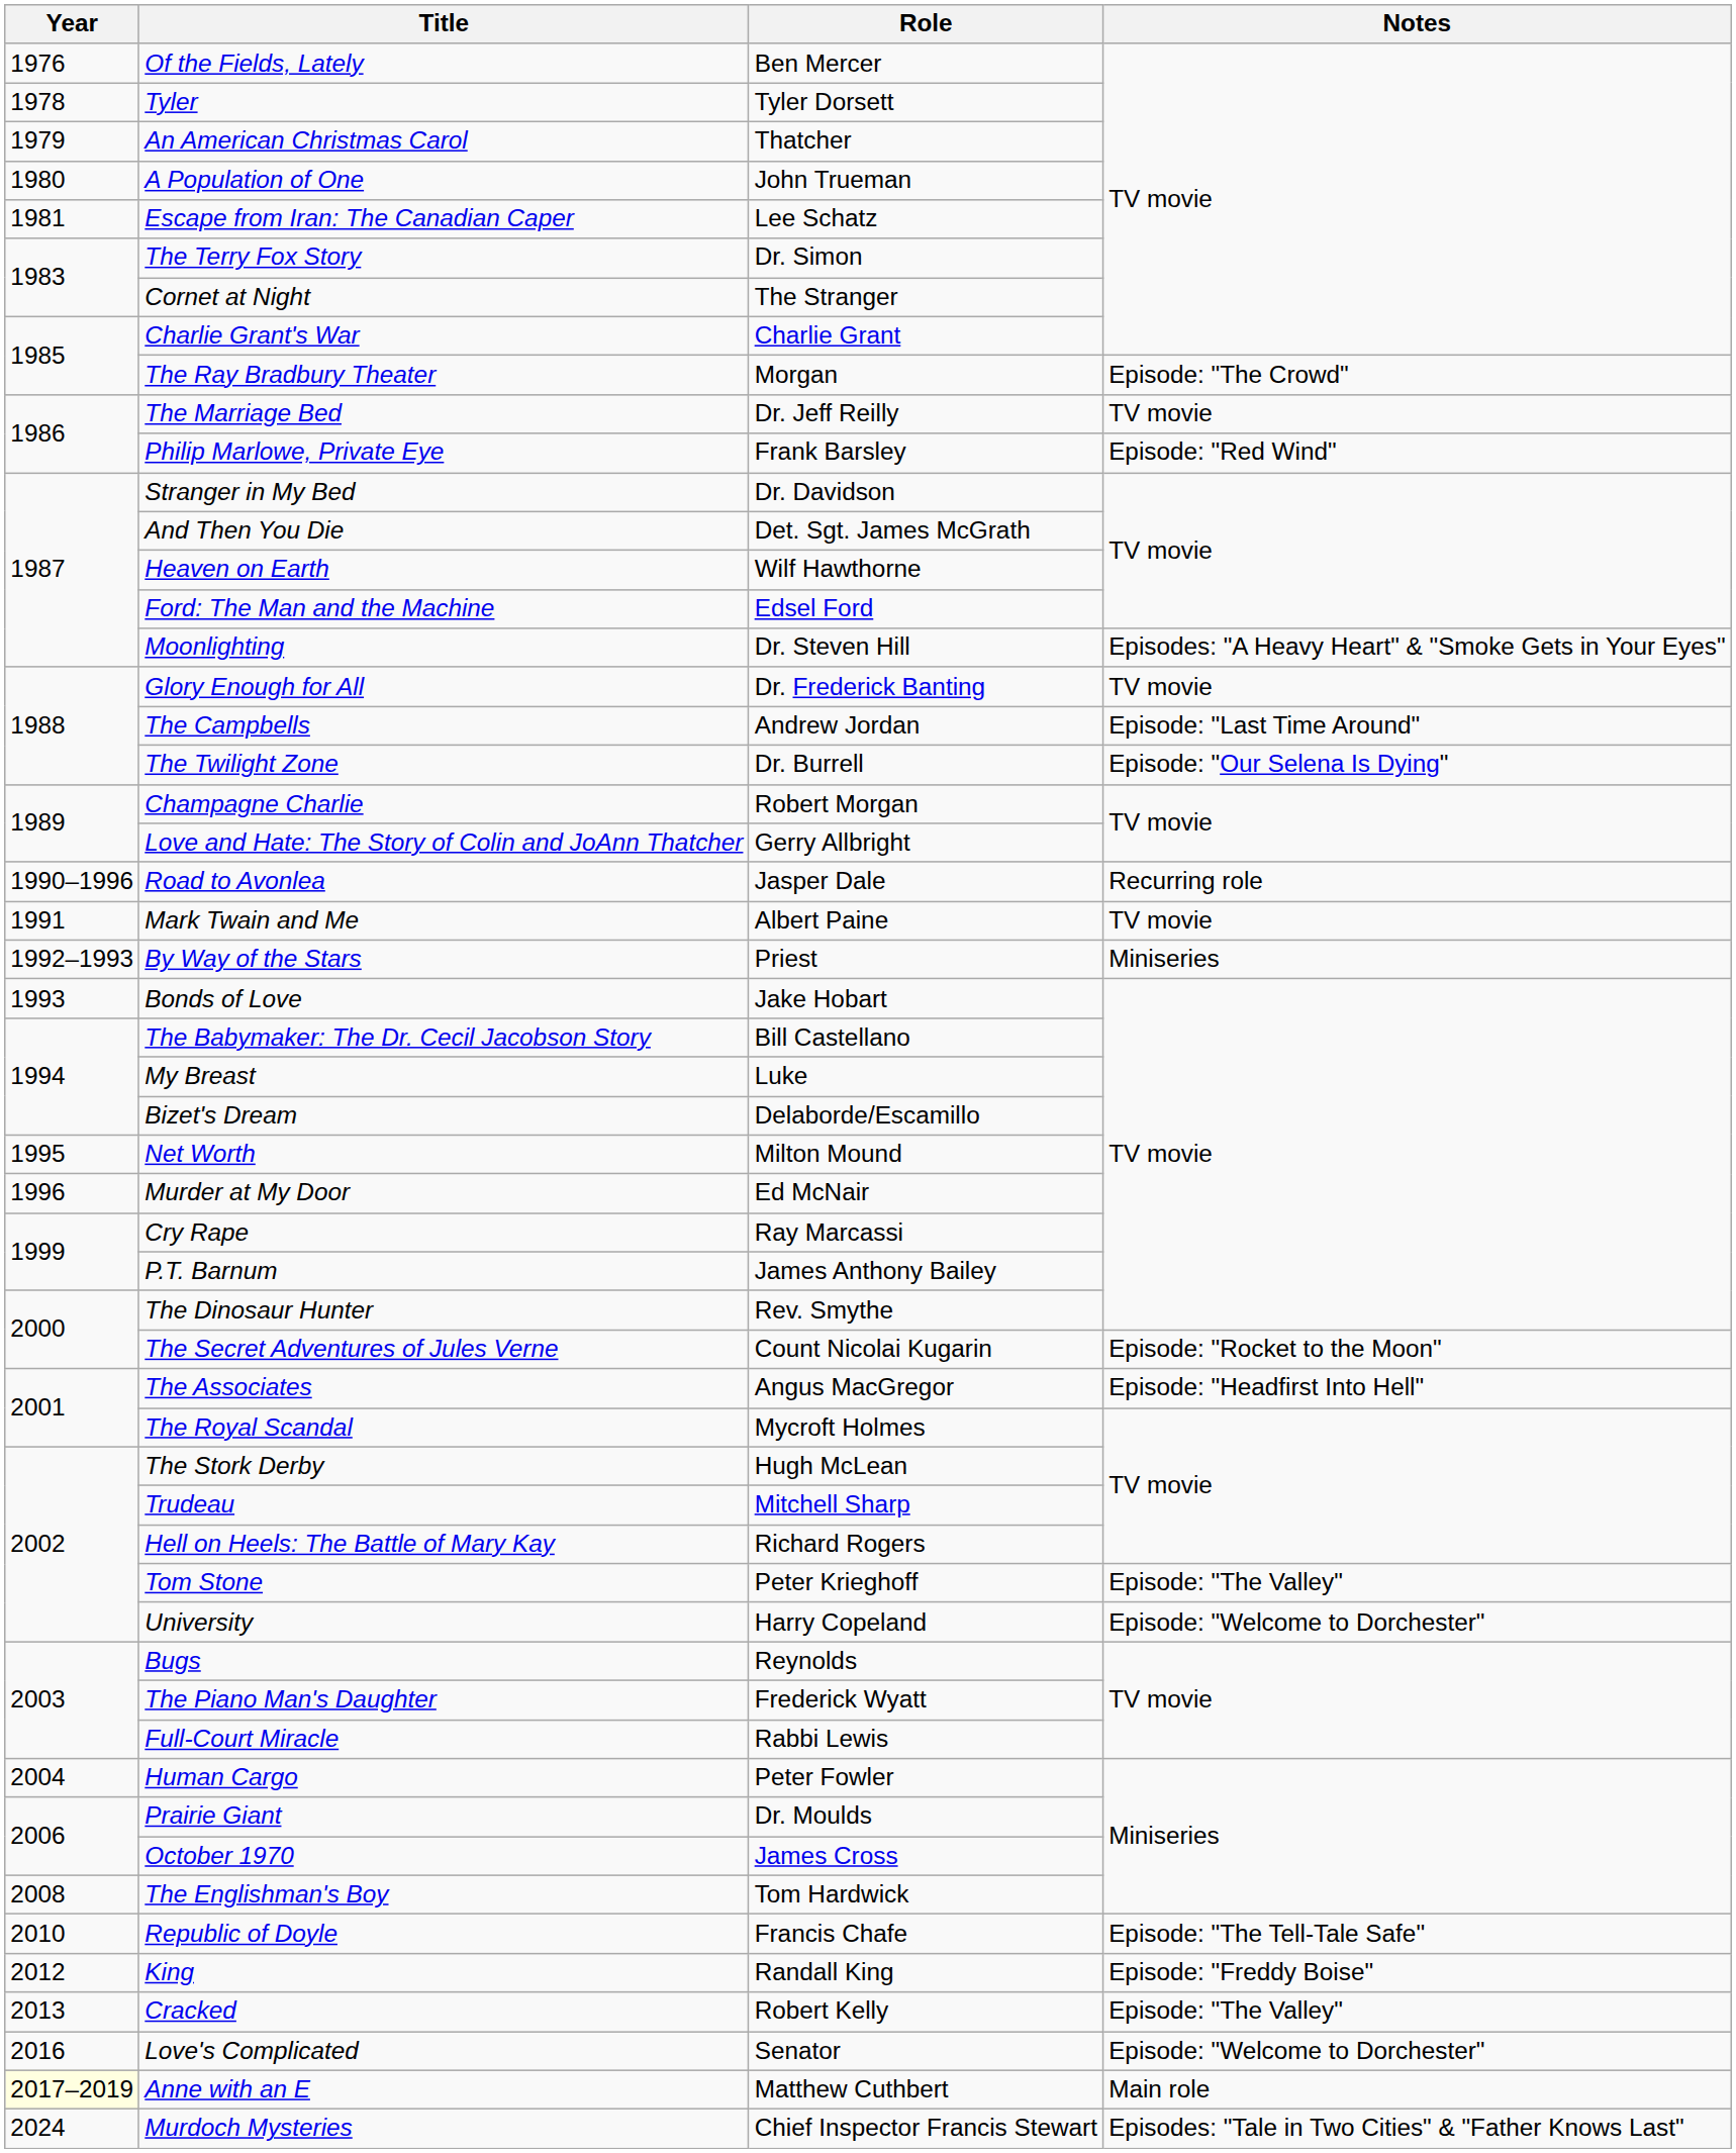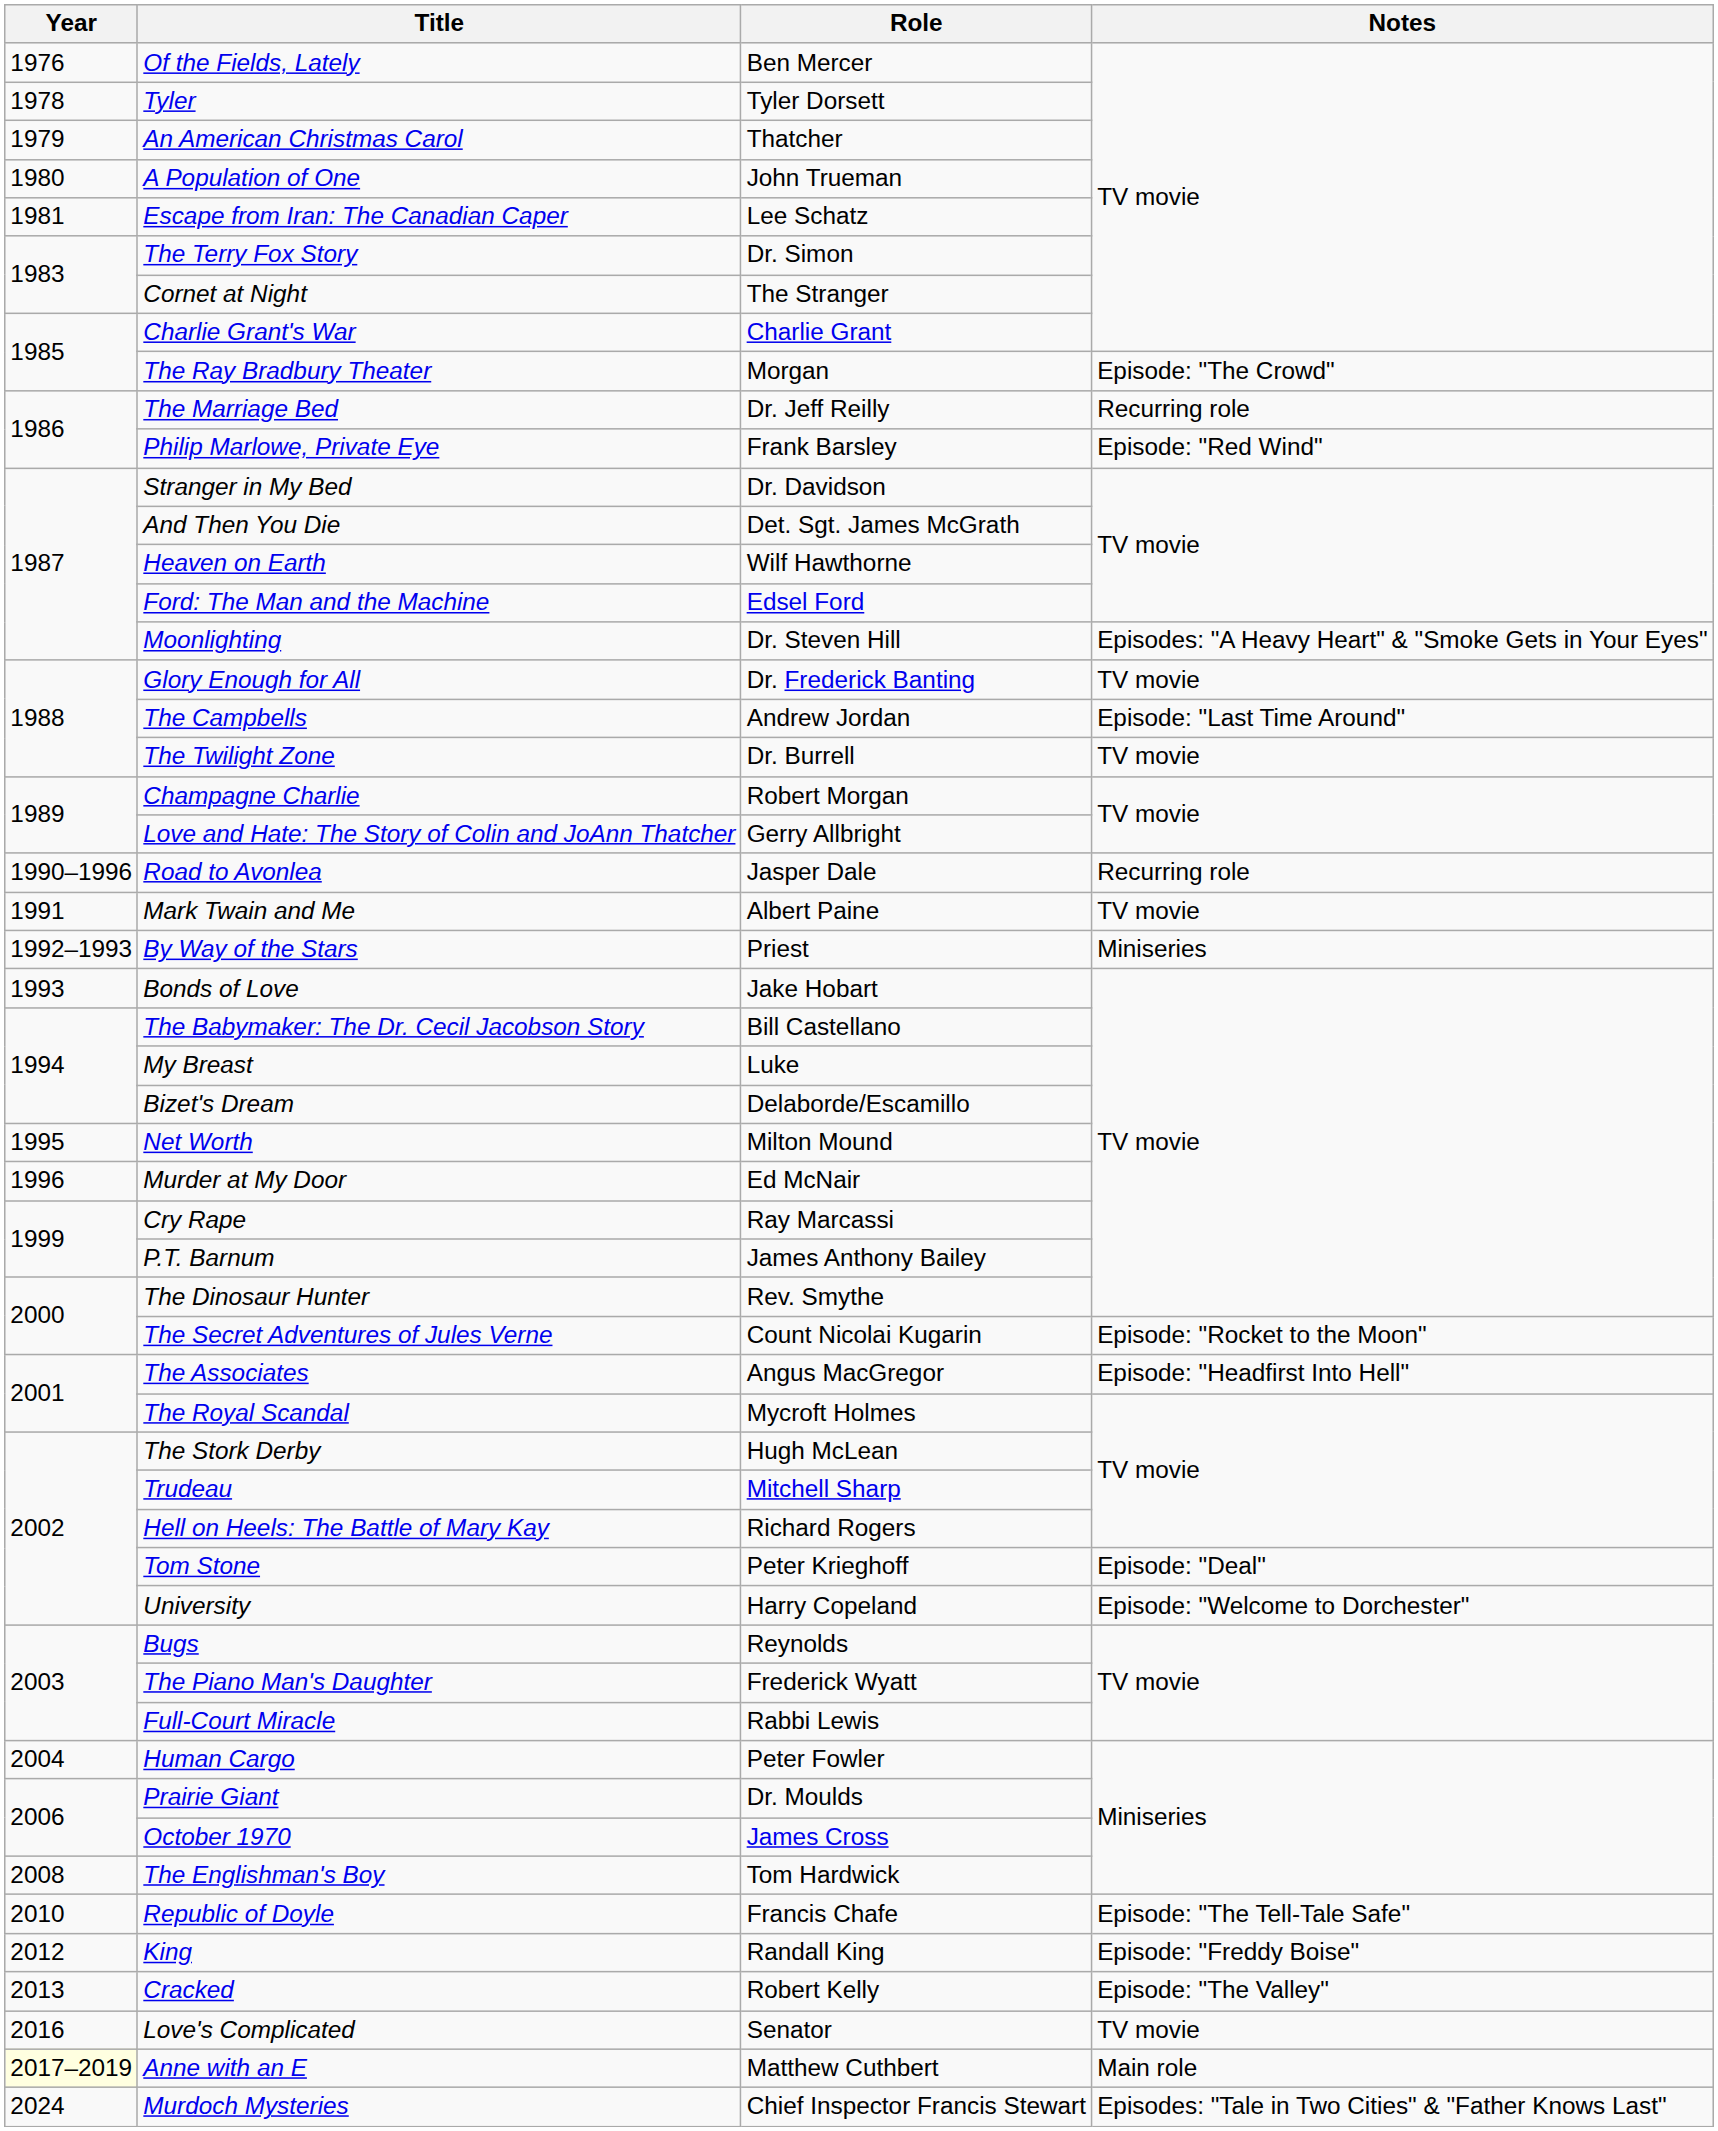The Marriage Bed | Notes: TV movie -> Recurring role
The Twilight Zone | Notes: Episode: "Our Selena Is Dying" -> TV movie
Tom Stone | Notes: Episode: "The Valley" -> Episode: "Deal"
Love's Complicated | Notes: Episode: "Welcome to Dorchester" -> TV movie
